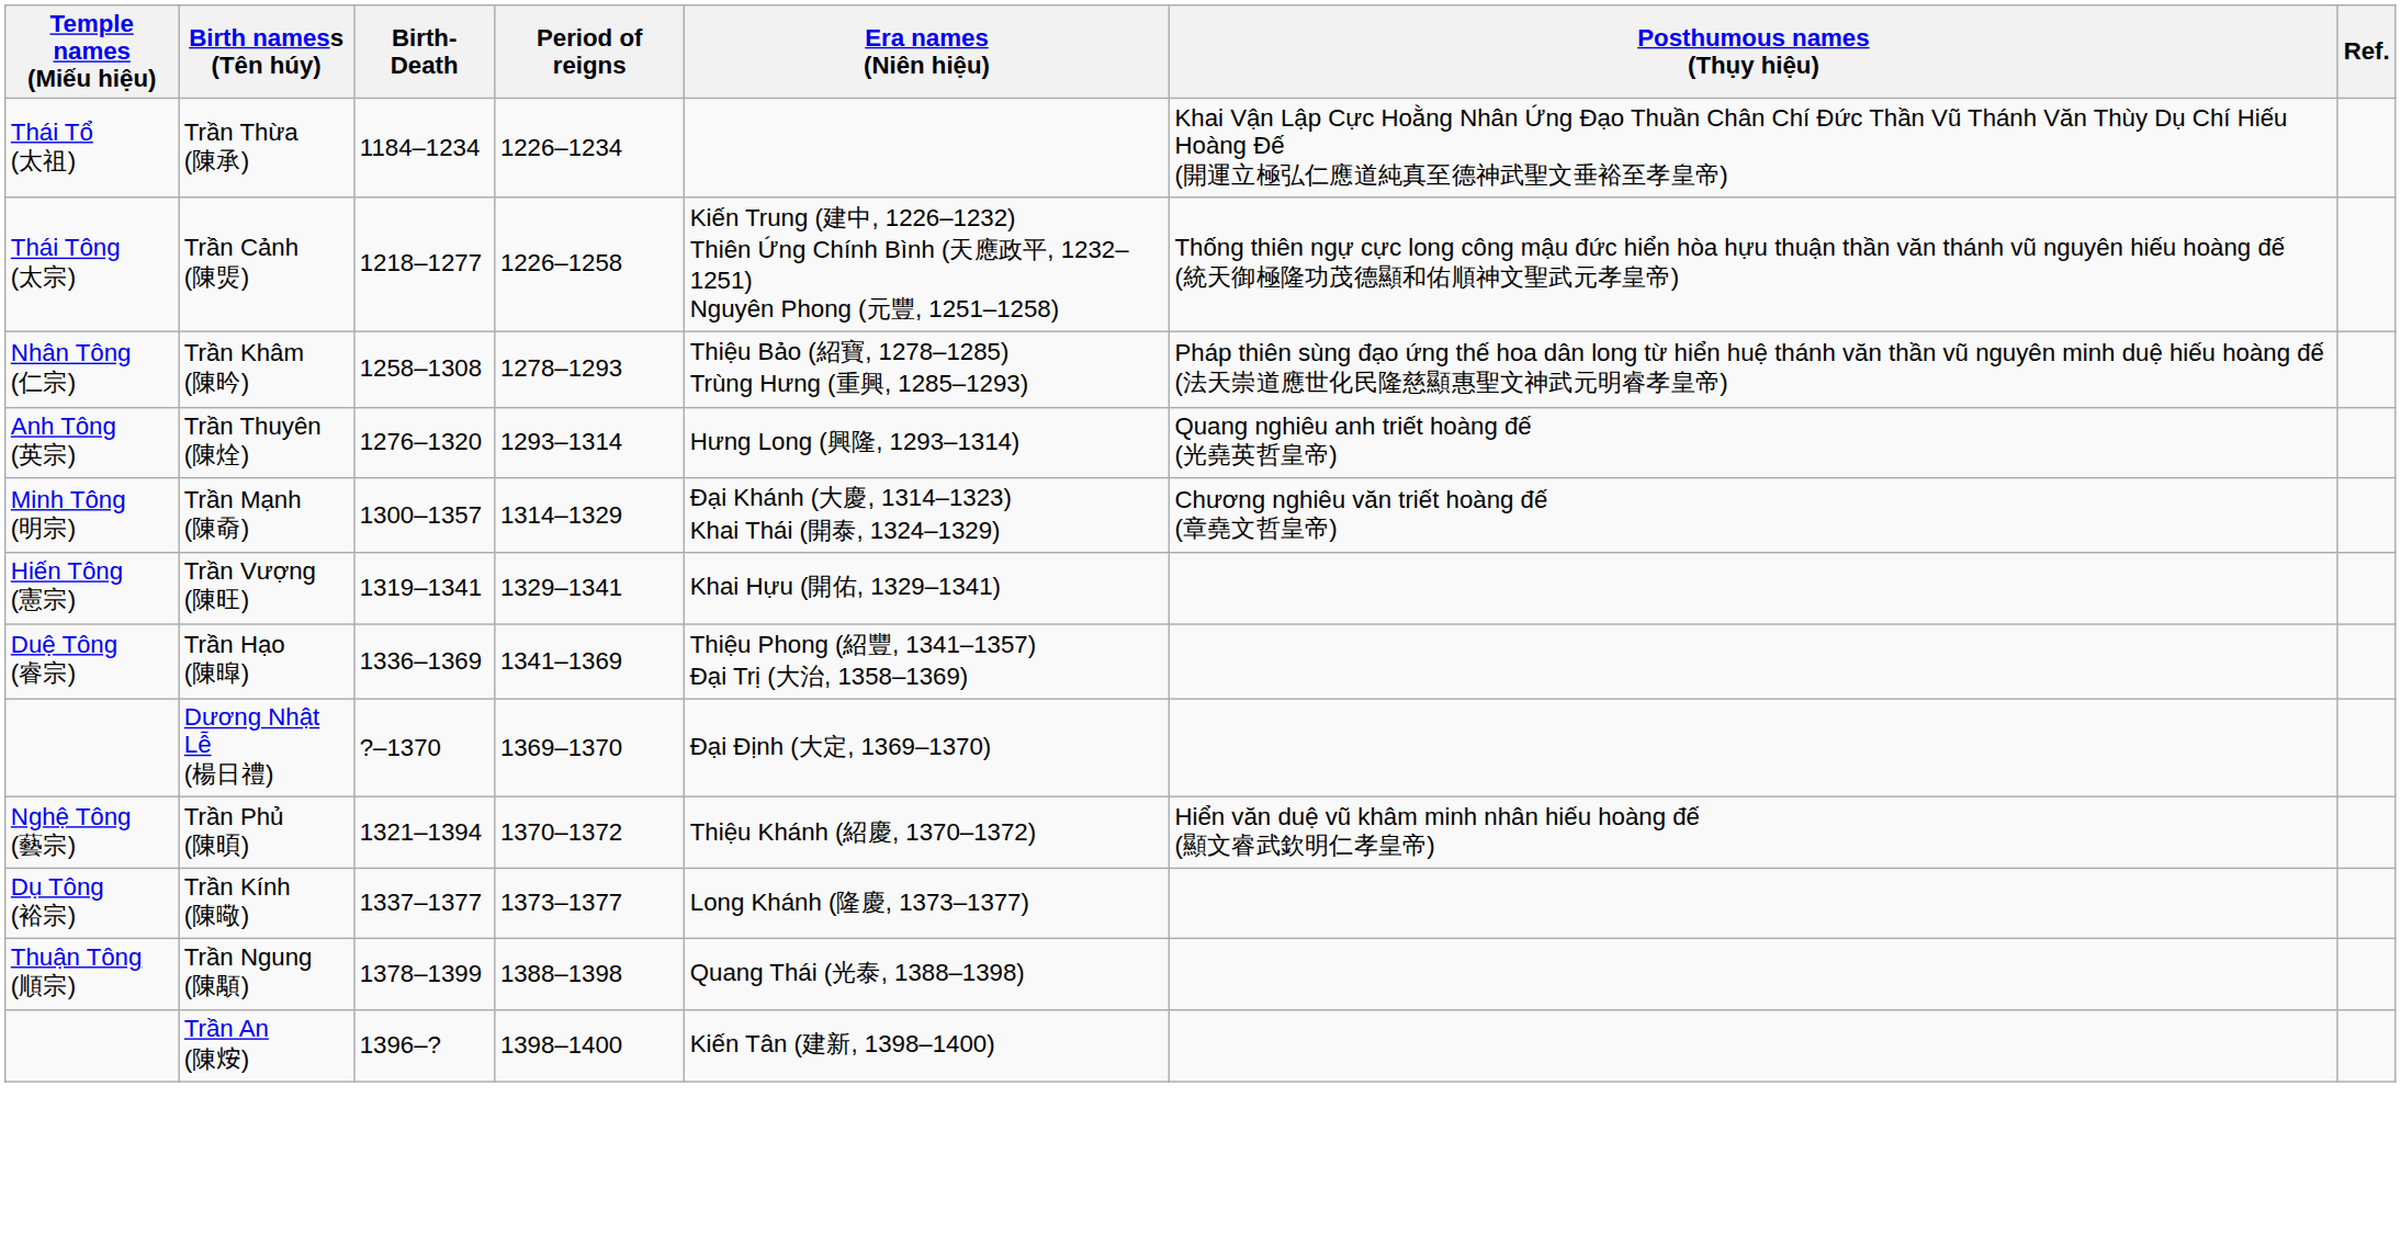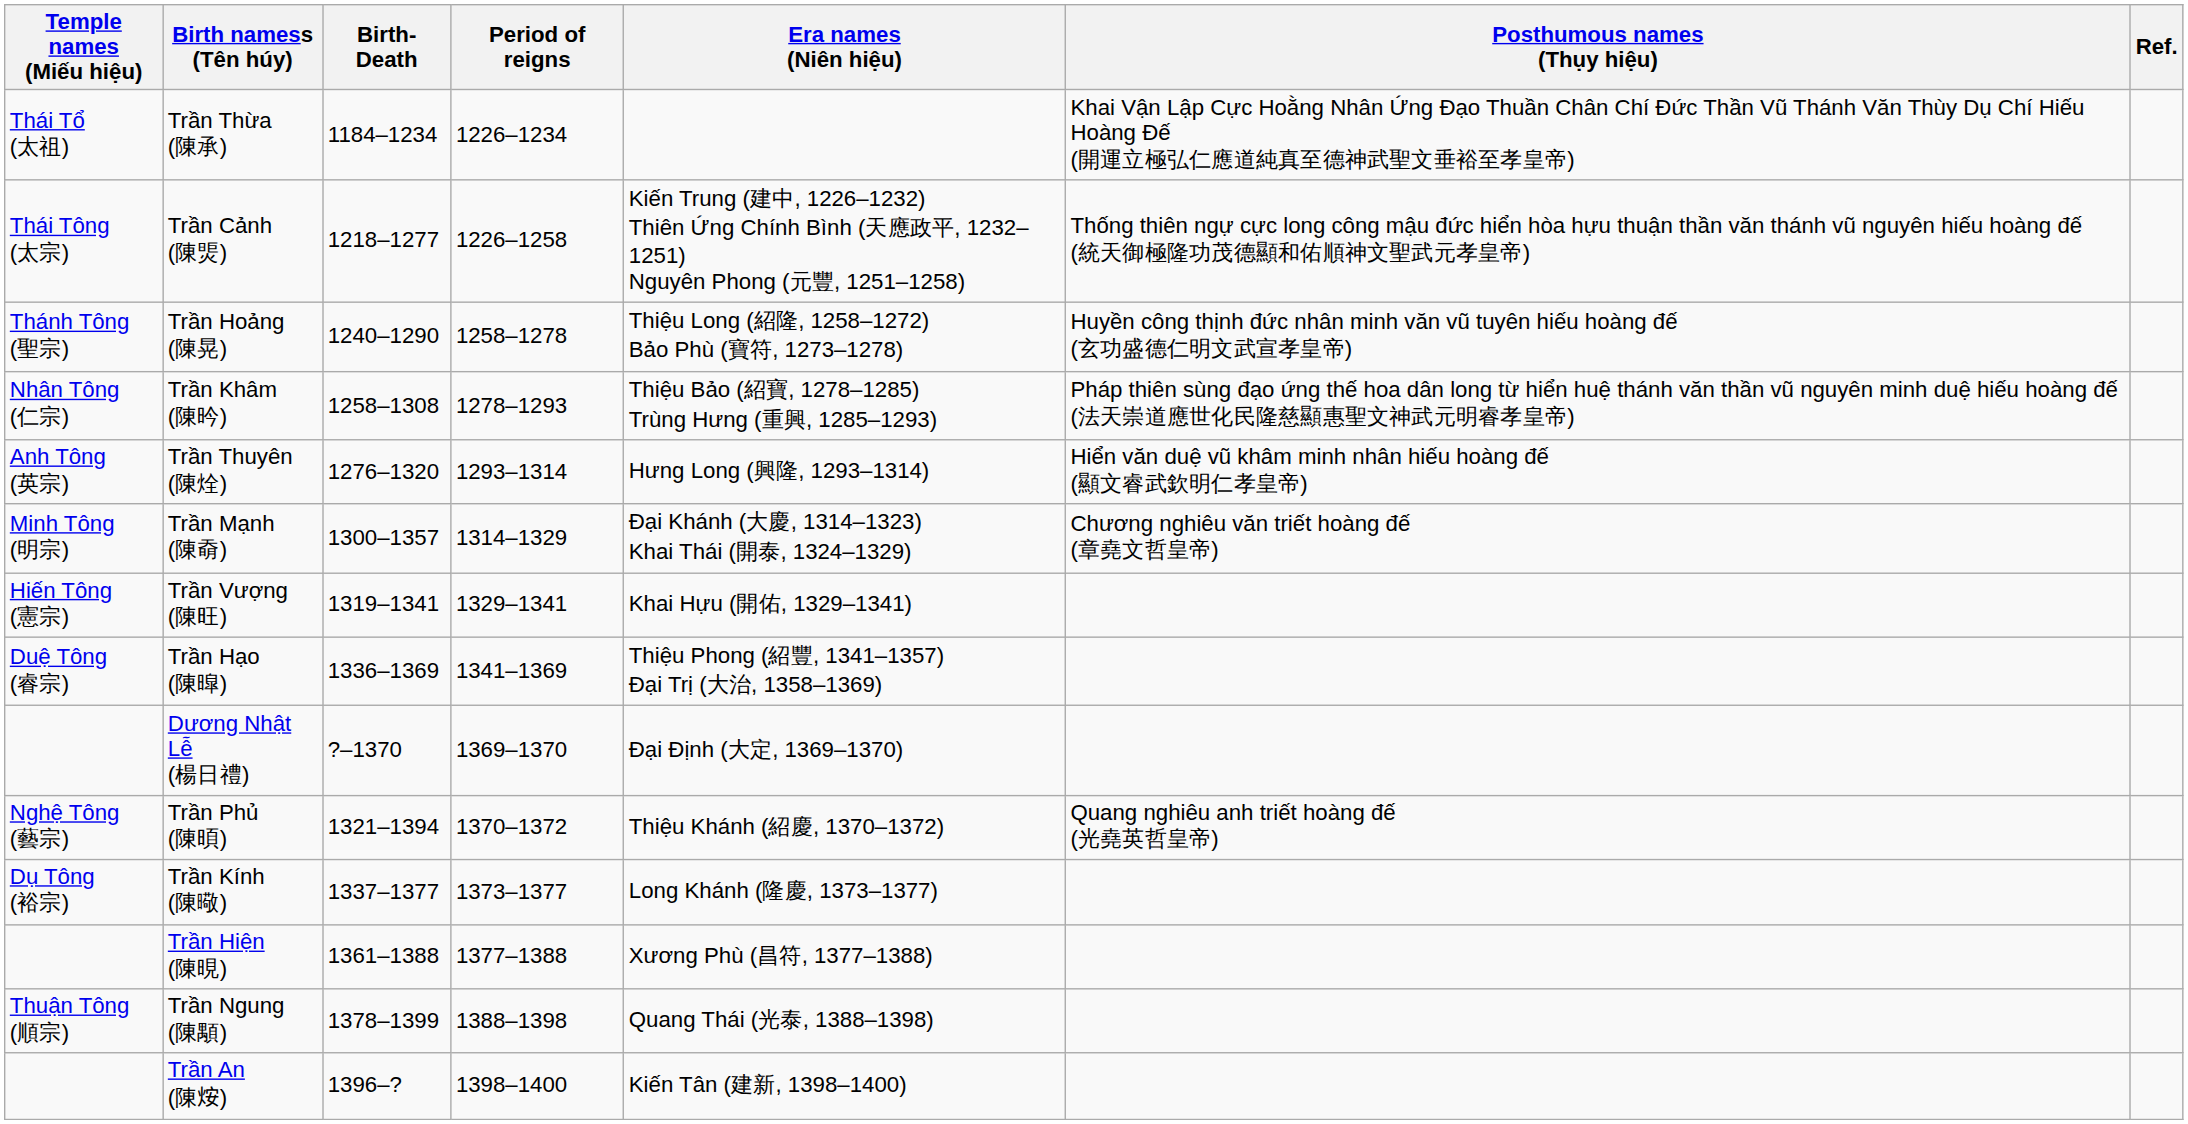+ row: Thánh Tông (聖宗) | Trần Hoảng (陳晃) | 1240–1290 | 1258–1278 | Thiệu Long (紹隆, 1258–1272) Bảo Phù (寶符, 1273–1278) | Huyền công thịnh đức nhân minh văn vũ tuyên hiếu hoàng đế (玄功盛德仁明文武宣孝皇帝)
Trần Thuyên (陳烇) | Posthumous names (Thụy hiệu): Quang nghiêu anh triết hoàng đế (光堯英哲皇帝) -> Hiển văn duệ vũ khâm minh nhân hiếu hoàng đế (顯文睿武欽明仁孝皇帝)
Trần Phủ (陳暊) | Posthumous names (Thụy hiệu): Hiển văn duệ vũ khâm minh nhân hiếu hoàng đế (顯文睿武欽明仁孝皇帝) -> Quang nghiêu anh triết hoàng đế (光堯英哲皇帝)
+ row: Trần Hiện (陳晛) | 1361–1388 | 1377–1388 | Xương Phù (昌符, 1377–1388)
